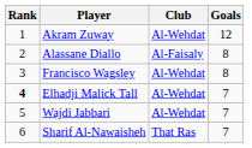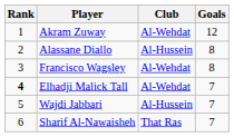Alassane Diallo | Club: Al-Faisaly -> Al-Hussein
Wajdi Jabbari | Club: Al-Wehdat -> Al-Hussein
